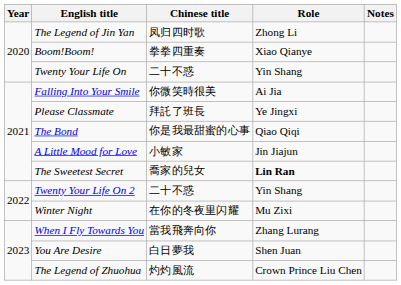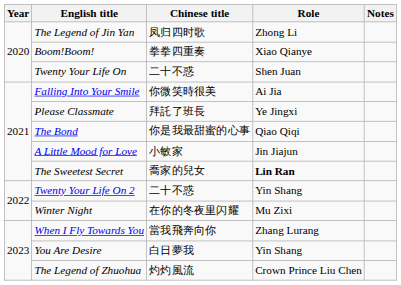Twenty Your Life On | Role: Yin Shang -> Shen Juan
You Are Desire | Role: Shen Juan -> Yin Shang
